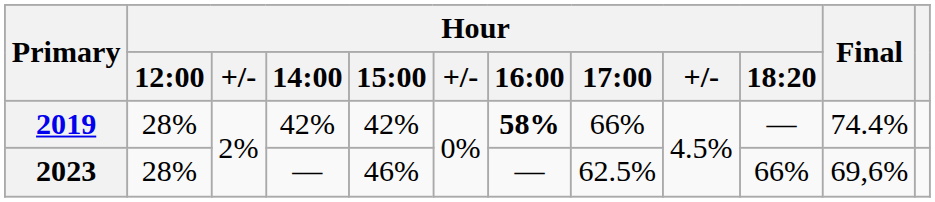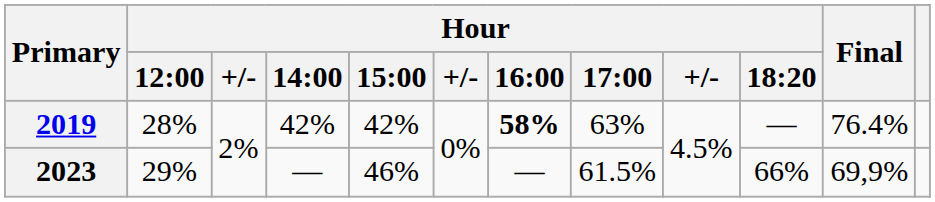2019 | Hour / 17:00: 66% -> 63%
2019 | Final: 74.4% -> 76.4%
2023 | Hour / 12:00: 28% -> 29%
2023 | Hour / 17:00: 62.5% -> 61.5%
2023 | Final: 69,6% -> 69,9%
